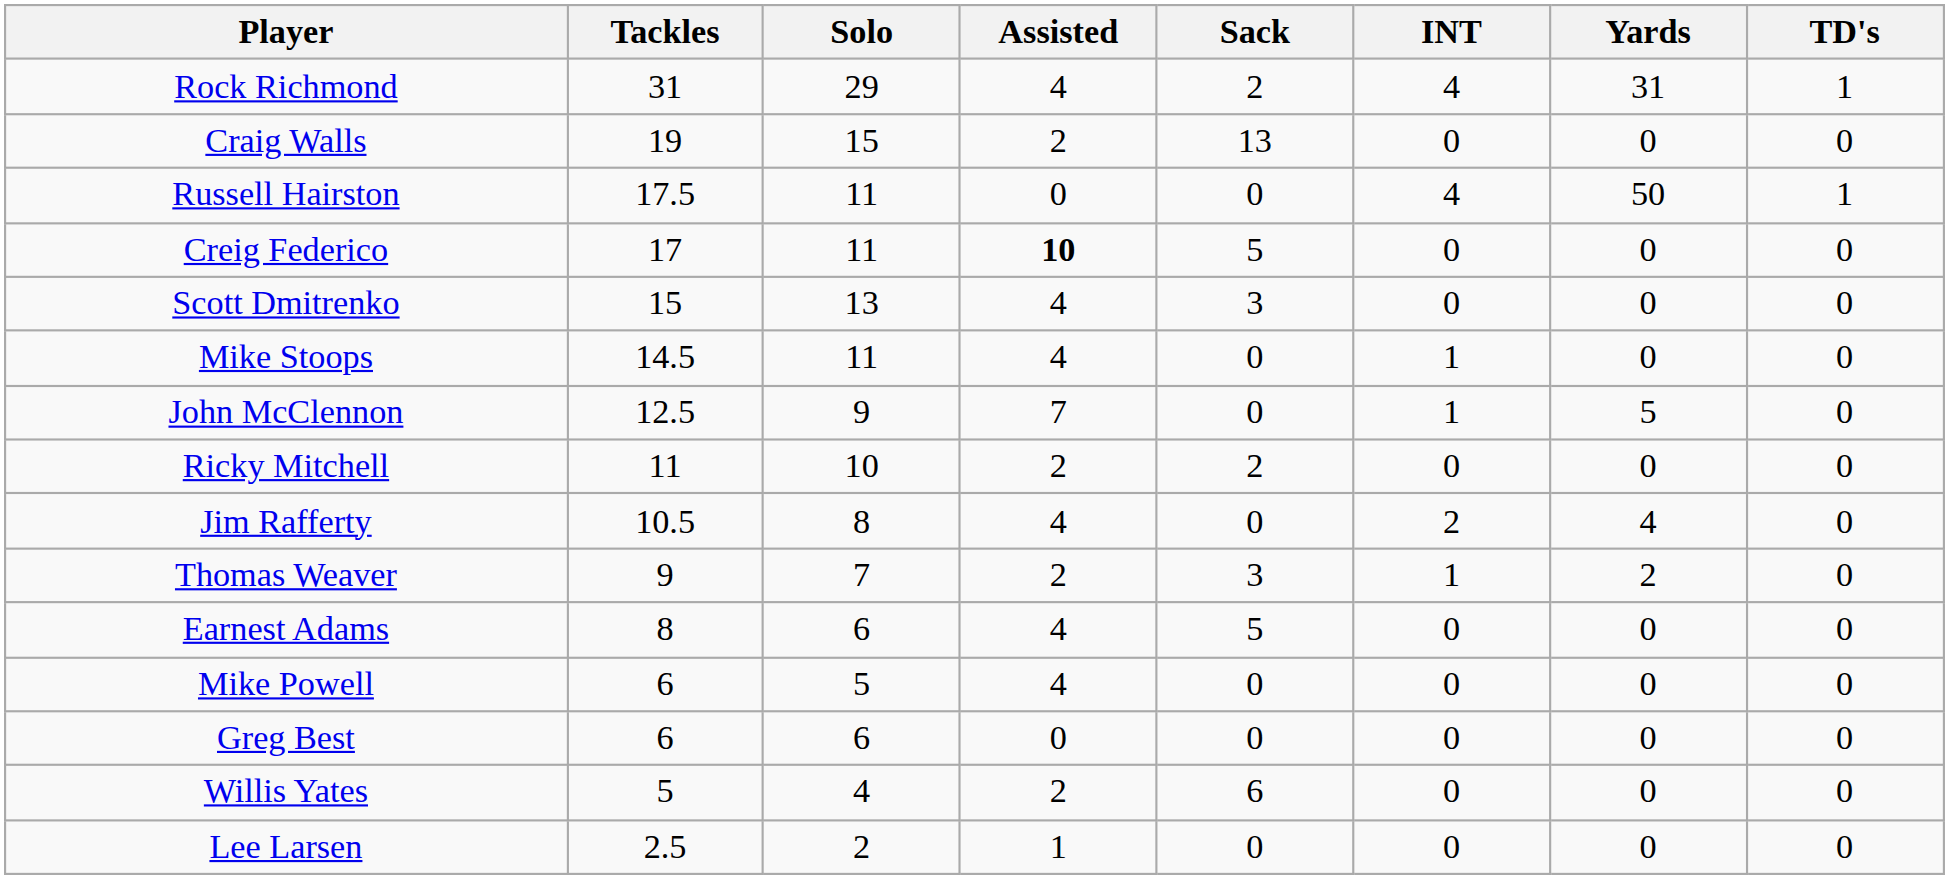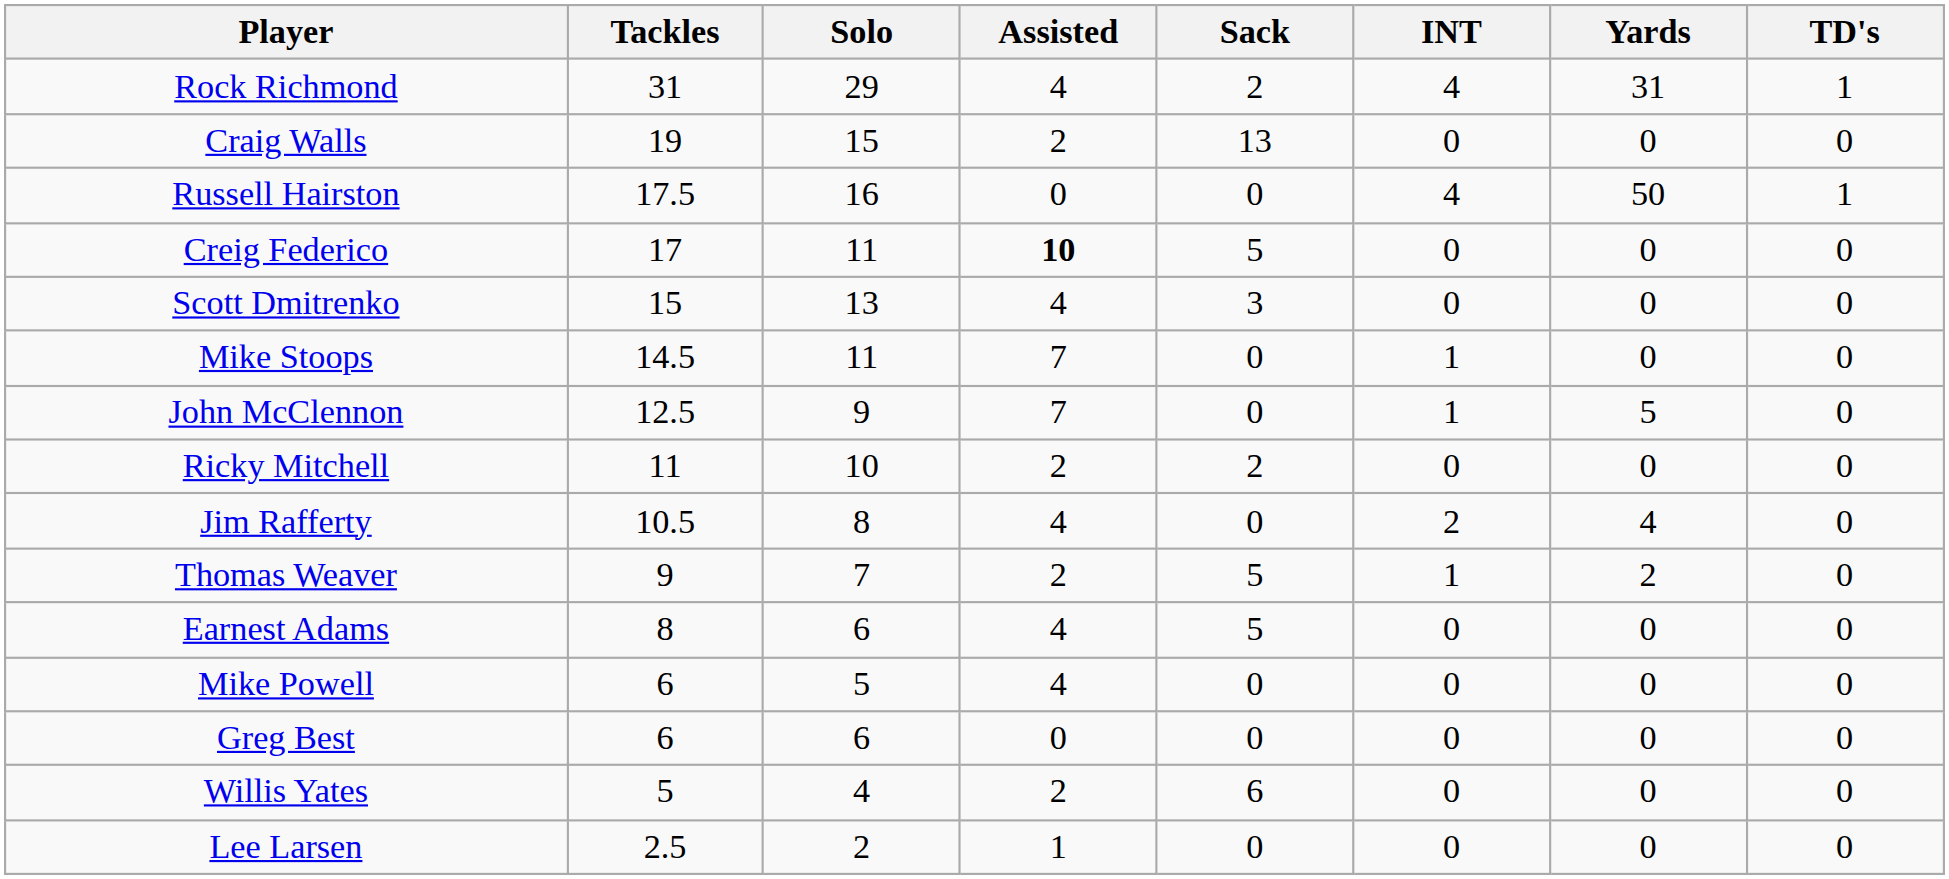Russell Hairston | Solo: 11 -> 16
Mike Stoops | Assisted: 4 -> 7
Thomas Weaver | Sack: 3 -> 5
